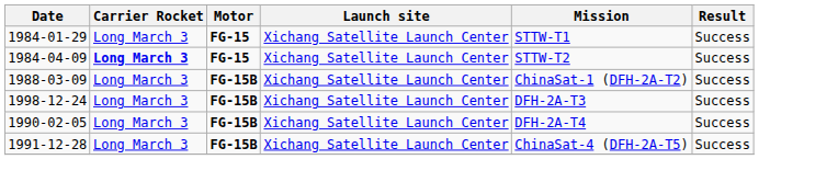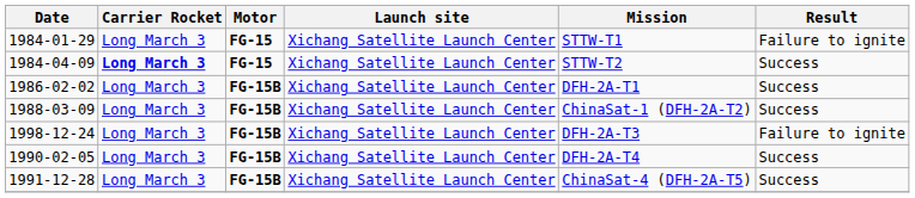1984-01-29 | Result: Success -> Failure to ignite
+ row: 1986-02-02 | Long March 3 | FG-15B | Xichang Satellite Launch Center | DFH-2A-T1 | Success
1998-12-24 | Result: Success -> Failure to ignite
